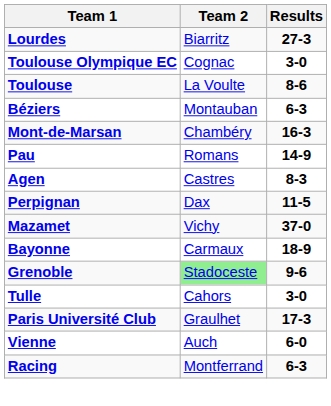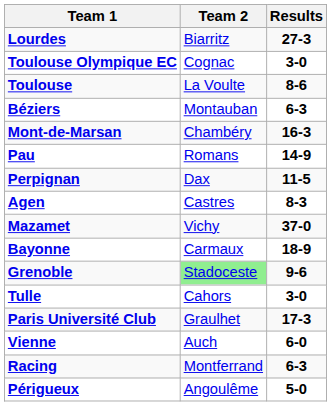rows swapped: Perpignan <-> Agen
+ row: Périgueux | Angoulême | 5-0
